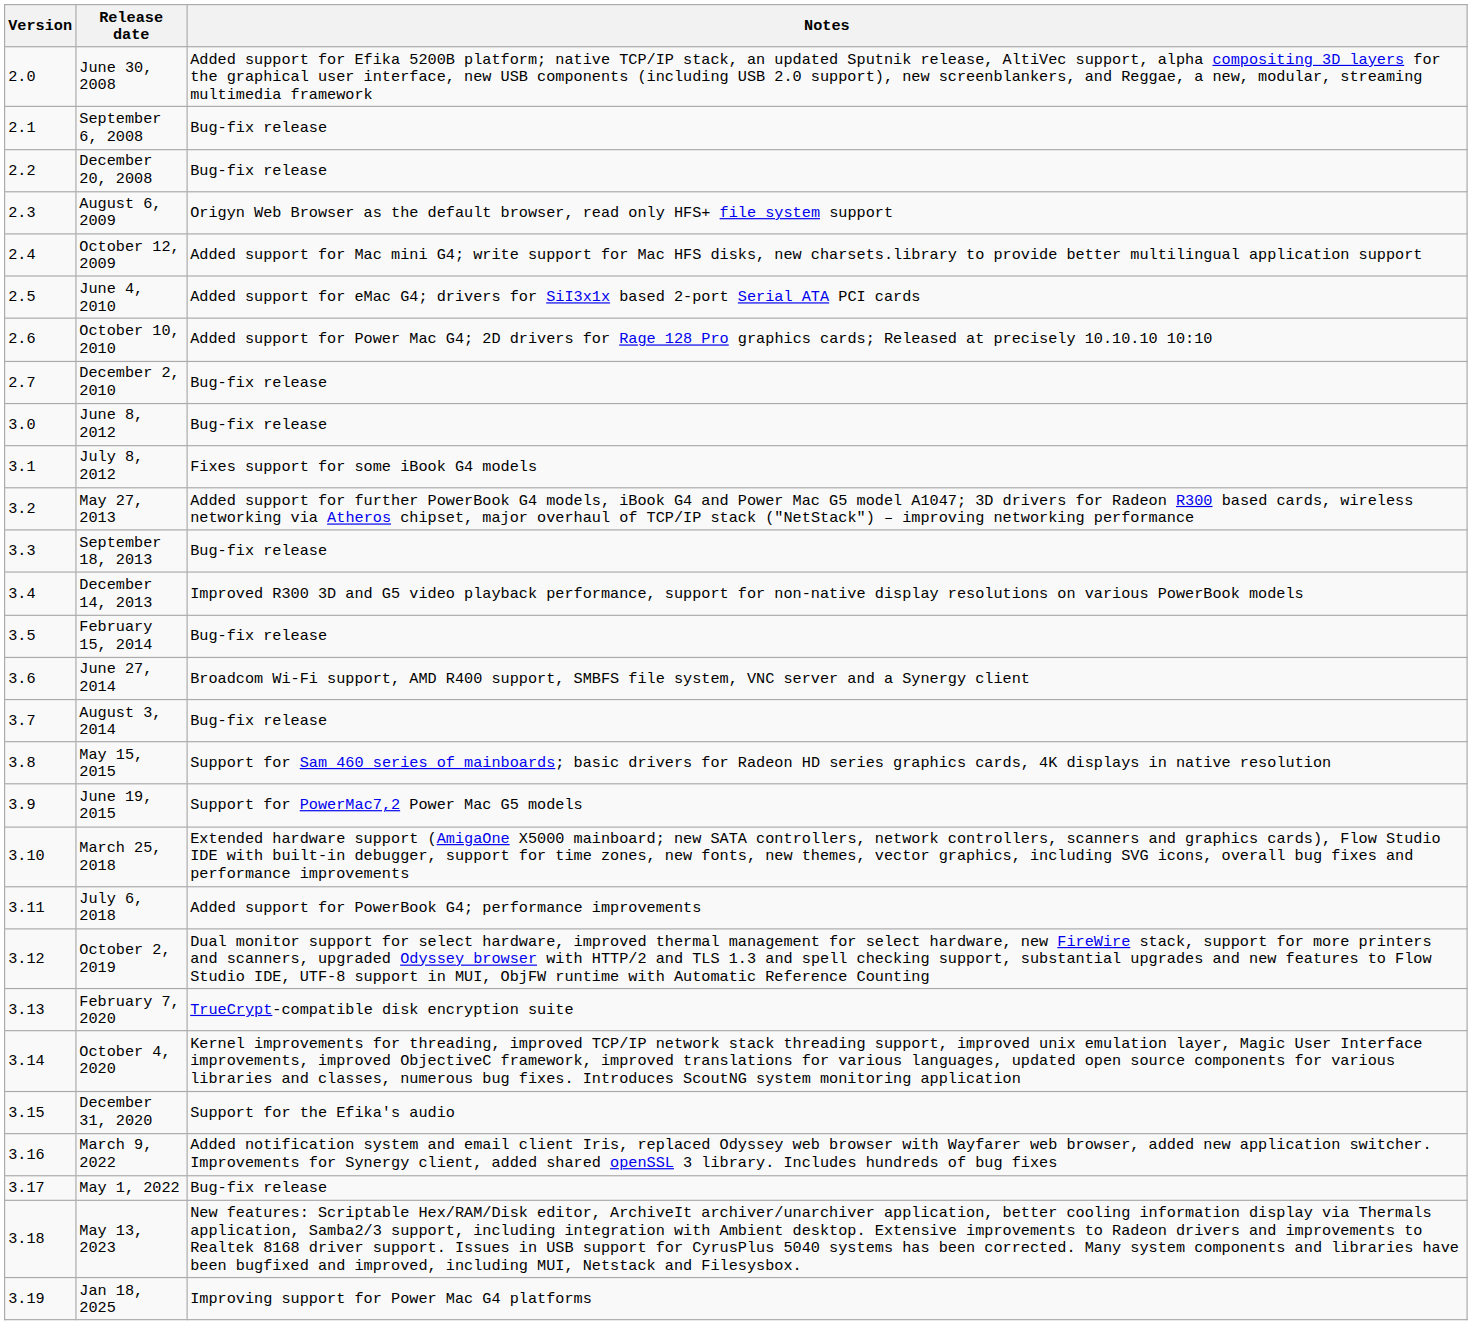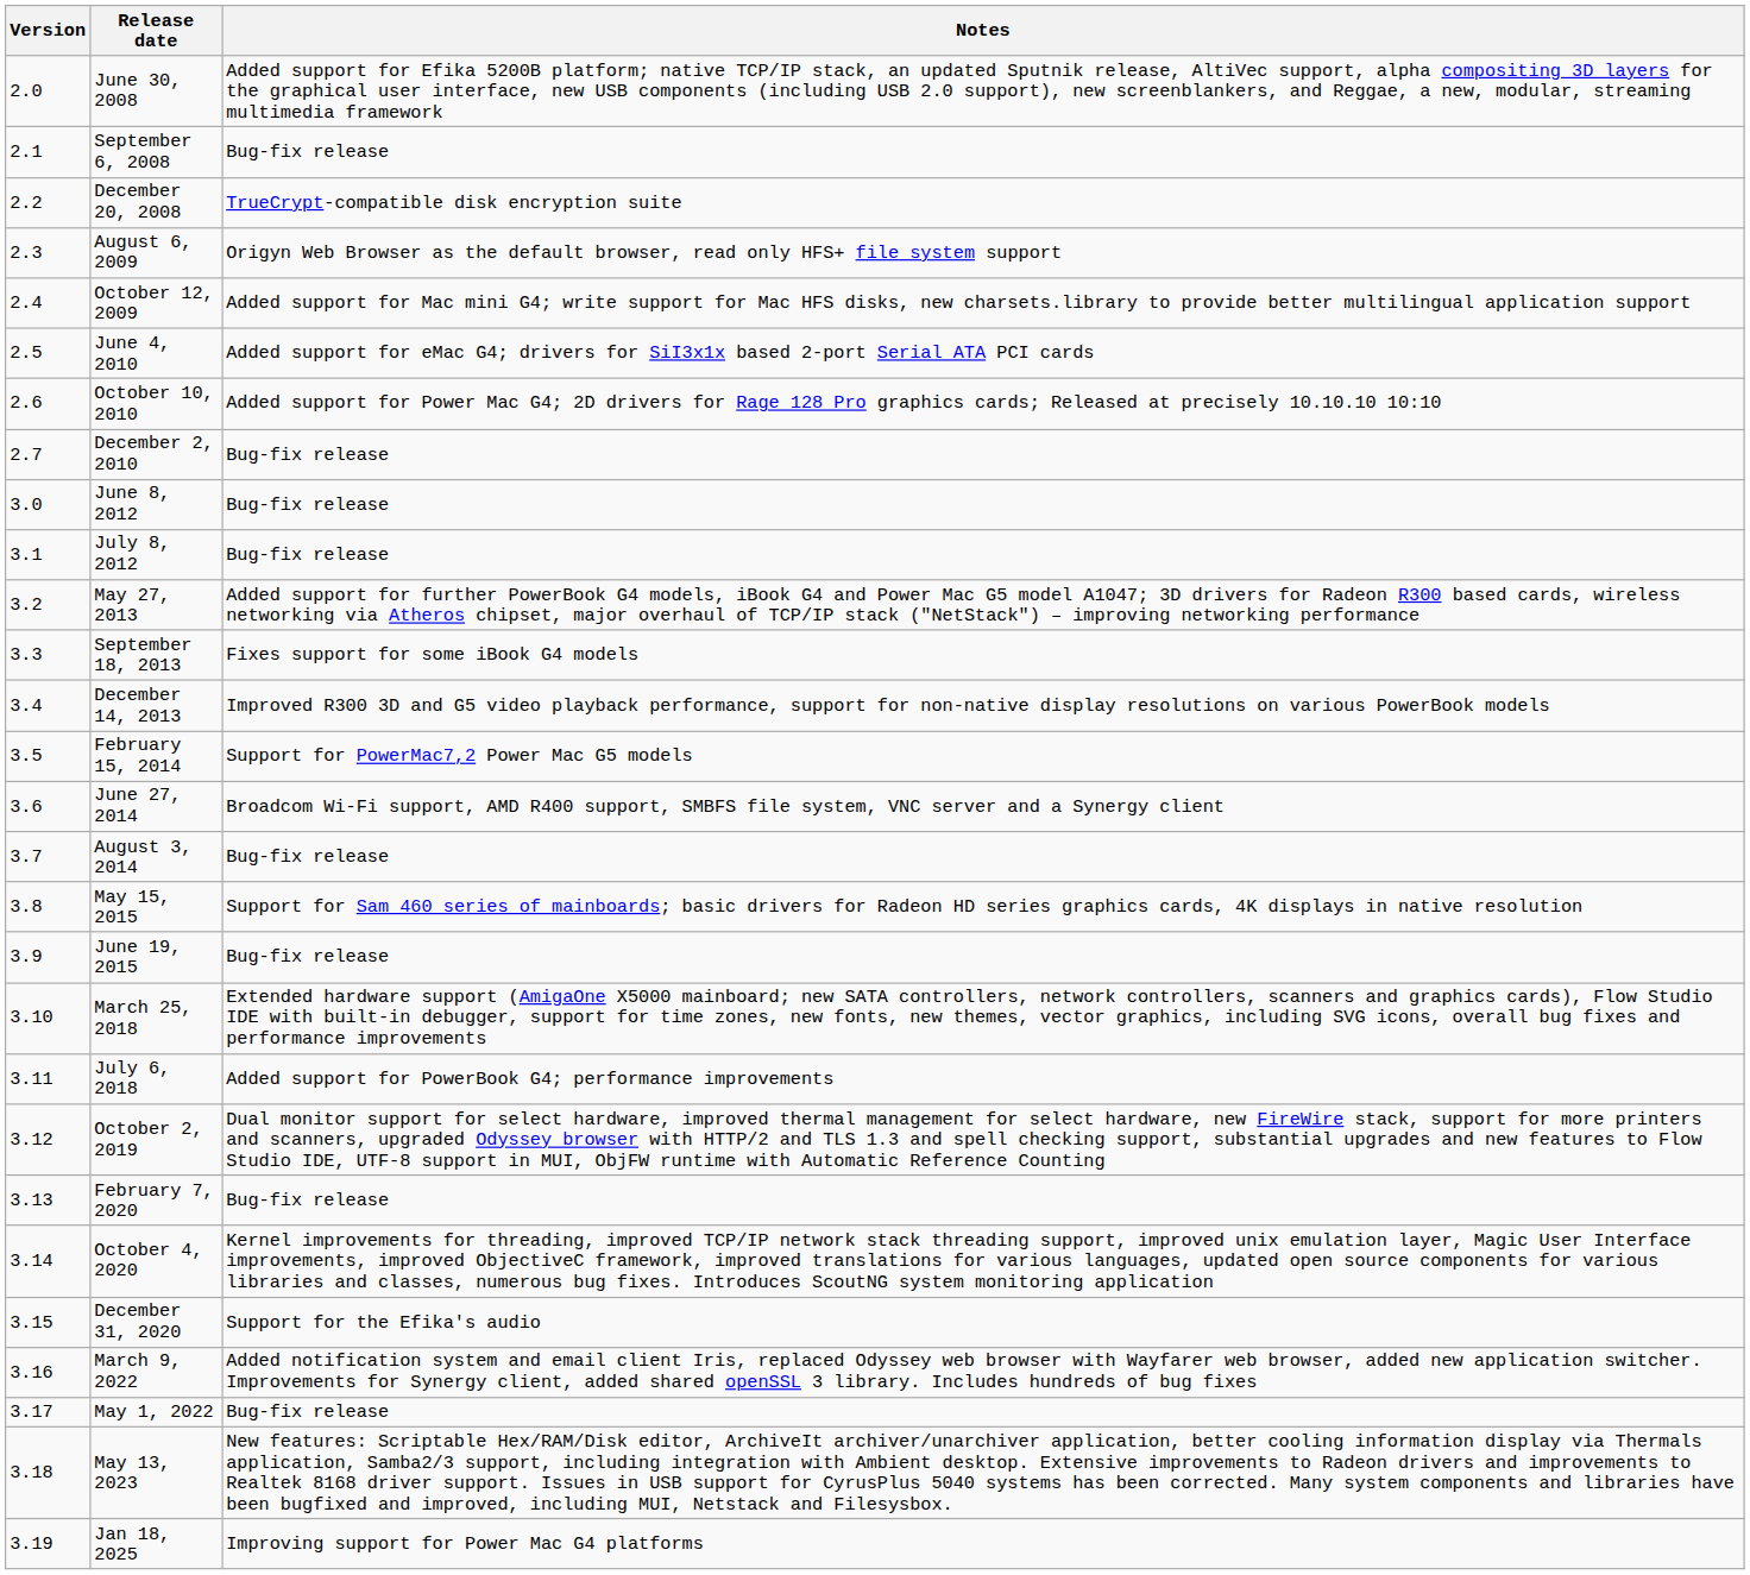December 20, 2008 | Notes: Bug-fix release -> TrueCrypt-compatible disk encryption suite
July 8, 2012 | Notes: Fixes support for some iBook G4 models -> Bug-fix release
September 18, 2013 | Notes: Bug-fix release -> Fixes support for some iBook G4 models
February 15, 2014 | Notes: Bug-fix release -> Support for PowerMac7,2 Power Mac G5 models
June 19, 2015 | Notes: Support for PowerMac7,2 Power Mac G5 models -> Bug-fix release
February 7, 2020 | Notes: TrueCrypt-compatible disk encryption suite -> Bug-fix release
